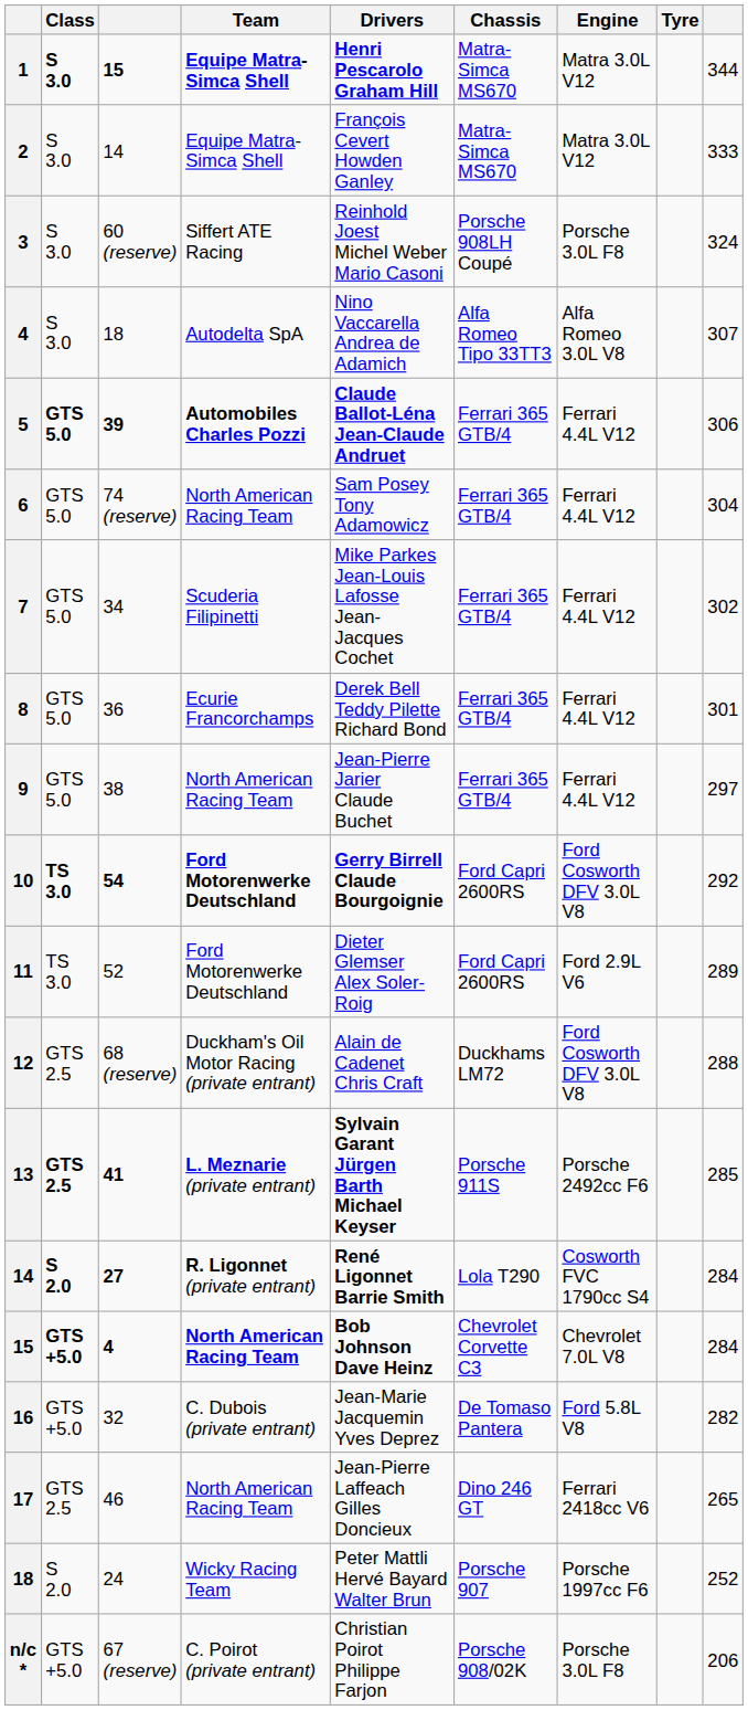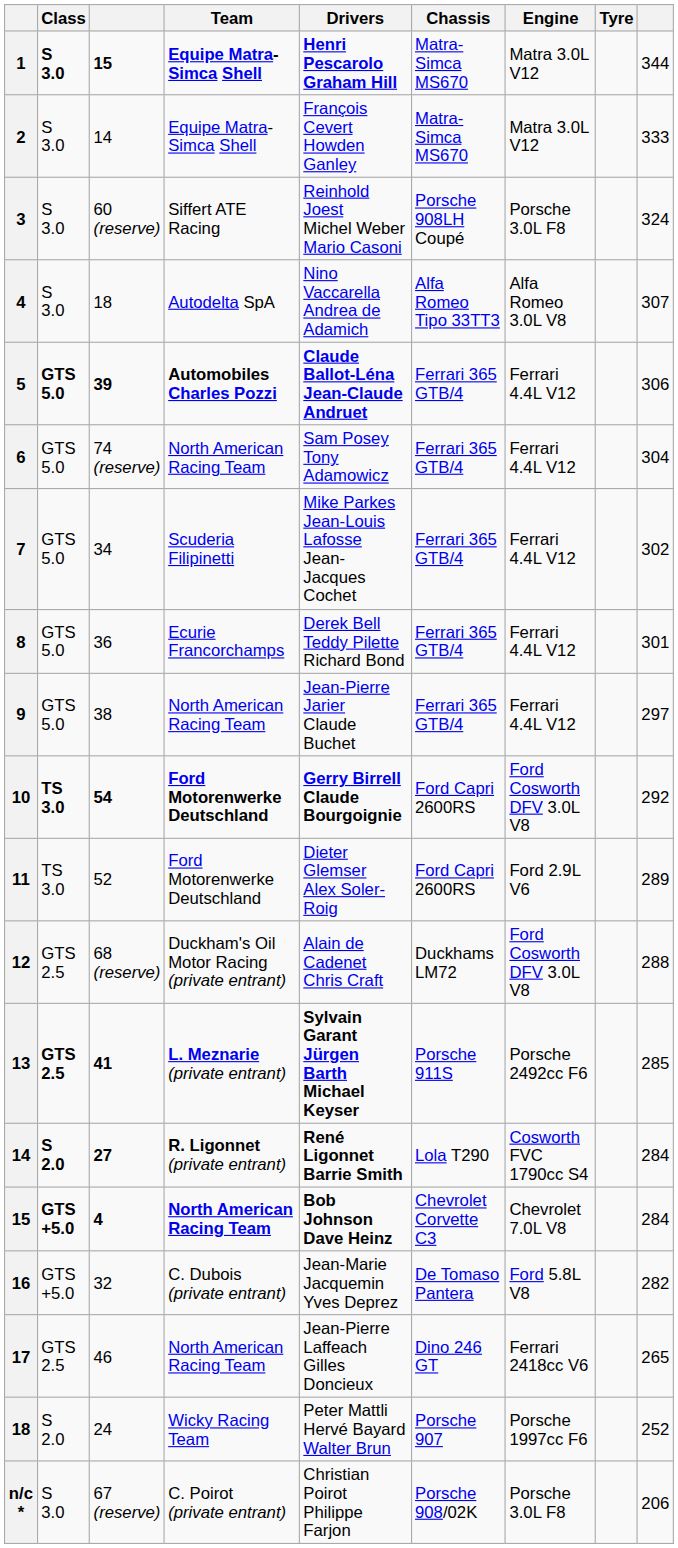n/c * | Class: GTS +5.0 -> S 3.0
